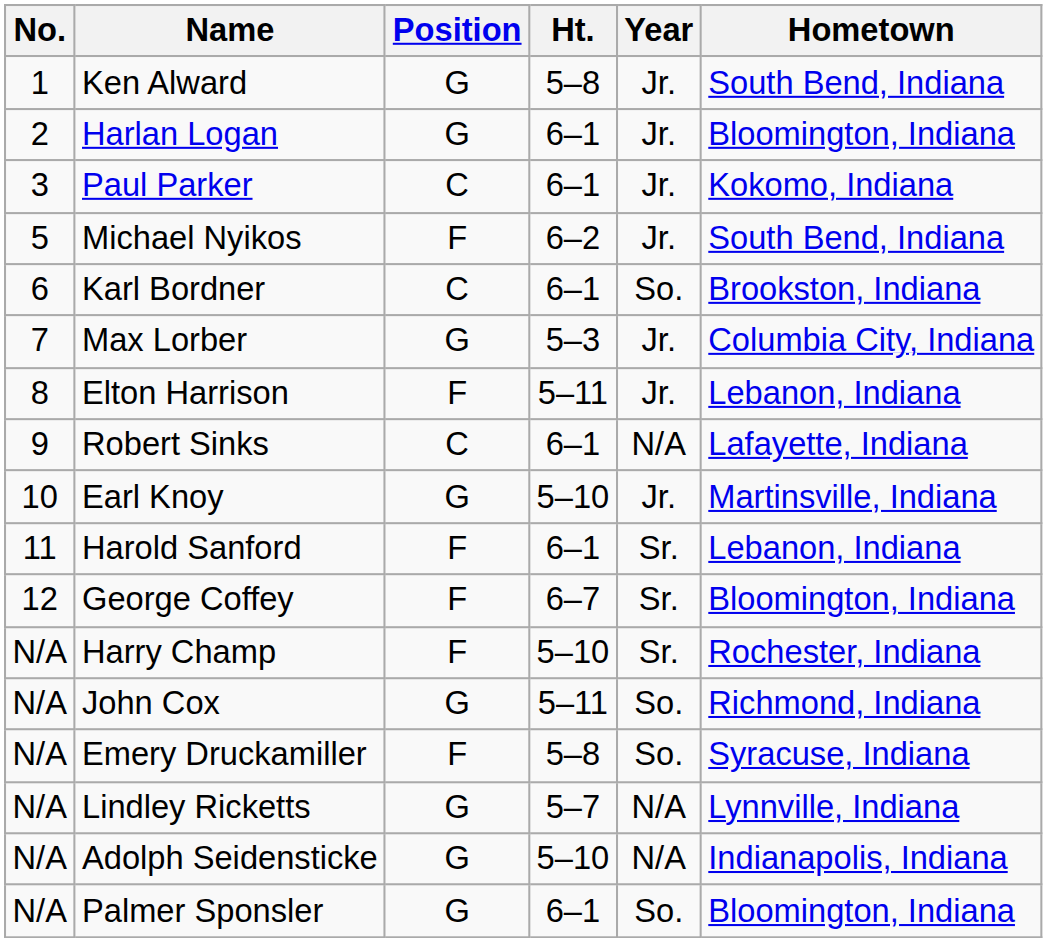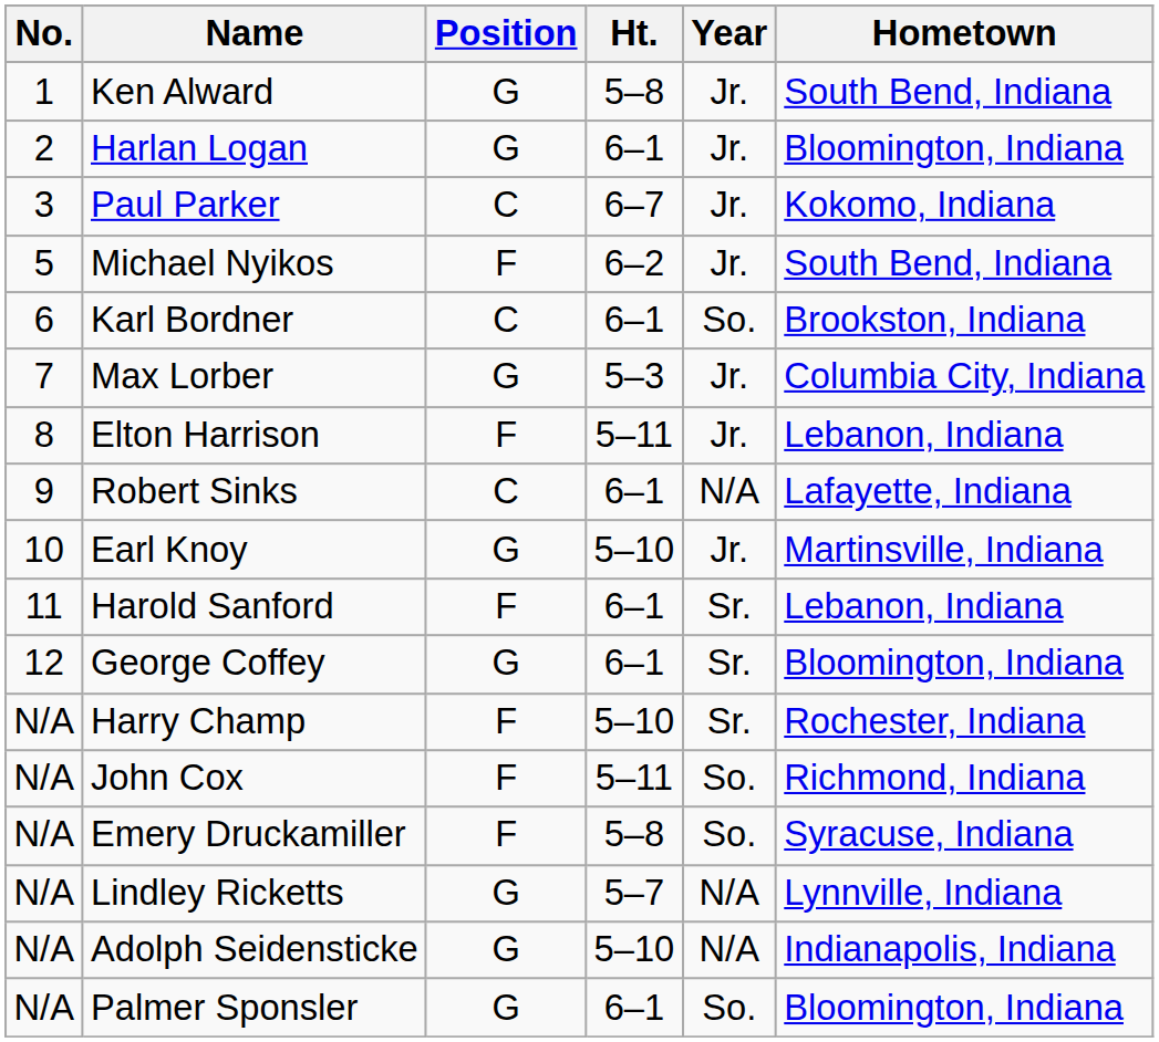Paul Parker | Ht.: 6–1 -> 6–7
George Coffey | Position: F -> G
George Coffey | Ht.: 6–7 -> 6–1
John Cox | Position: G -> F
